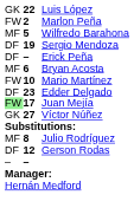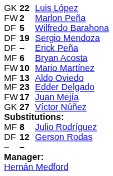Wilfredo Barahona | column 1: MF -> DF
+ row: MF | 13 | Aldo Oviedo
Edder Delgado | column 1: DF -> MF
Juan Mejía | column 1: lightgreen background -> no background
